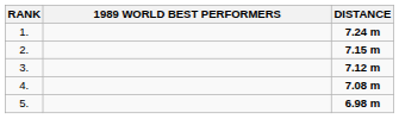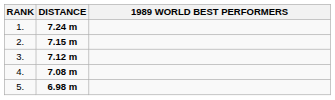columns swapped: 1989 WORLD BEST PERFORMERS <-> DISTANCE
